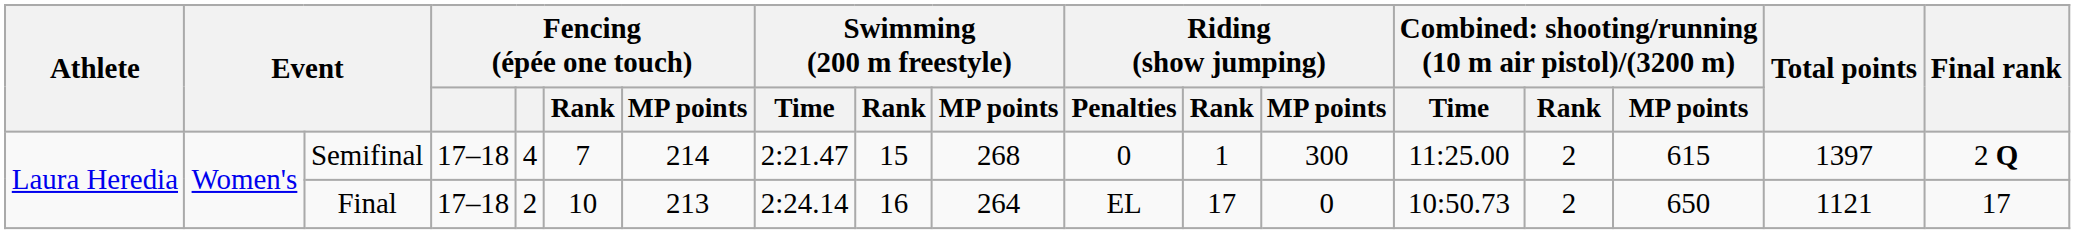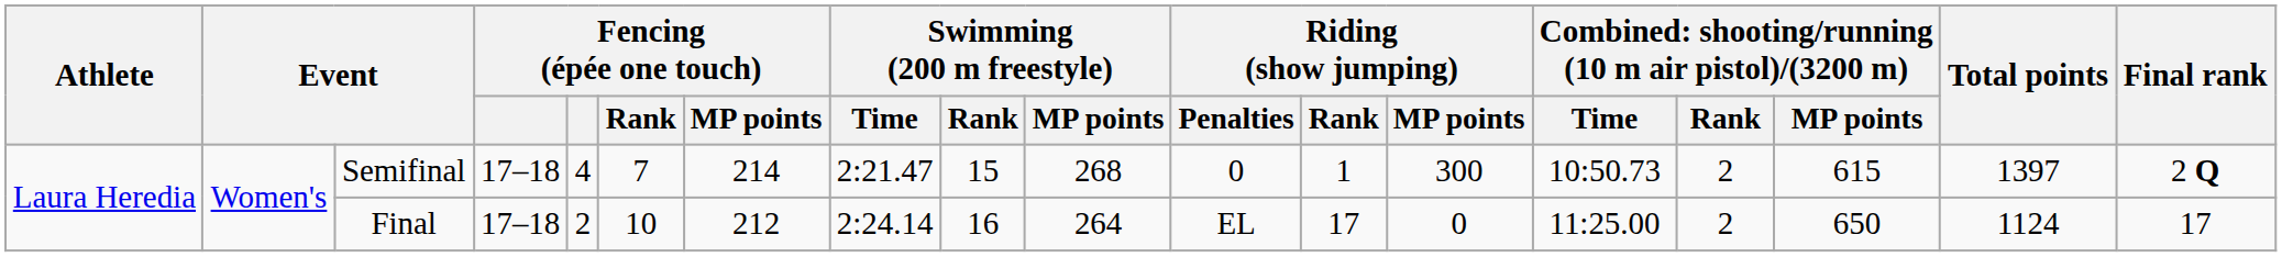Semifinal | column 14: 11:25.00 -> 10:50.73
Final | Fencing (épée one touch) / MP points: 213 -> 212
Final | column 14: 10:50.73 -> 11:25.00
Final | Total points: 1121 -> 1124
